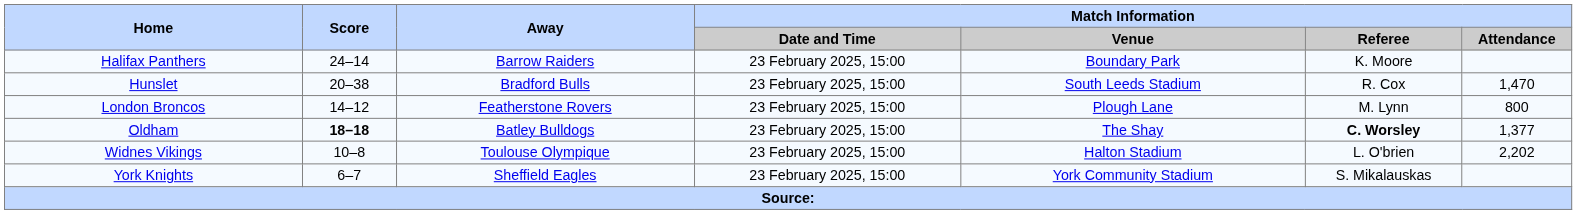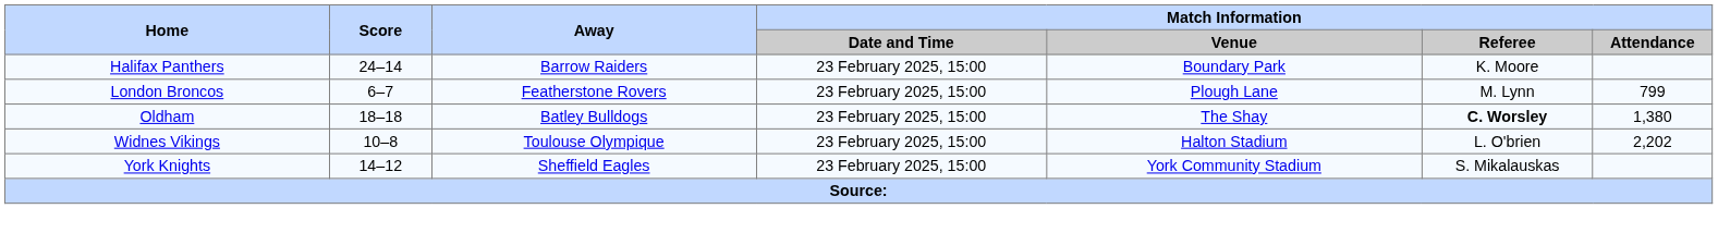- row: Hunslet | 20–38 | Bradford Bulls | 23 February 2025, 15:00 | South Leeds Stadium | R. Cox | 1,470
London Broncos | Score: 14–12 -> 6–7
London Broncos | Match Information / Attendance: 800 -> 799
Oldham | Score: bold -> normal
Oldham | Match Information / Attendance: 1,377 -> 1,380
York Knights | Score: 6–7 -> 14–12
